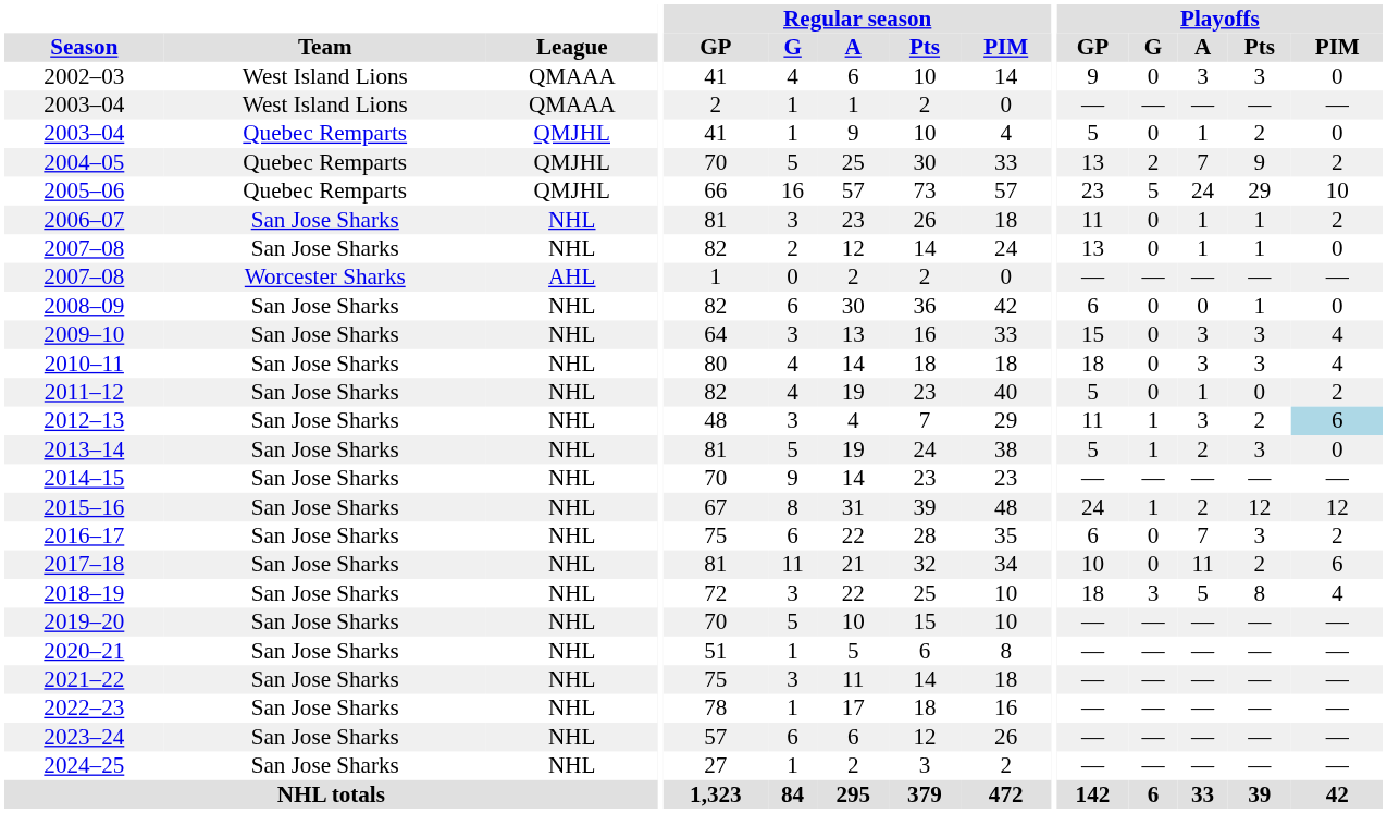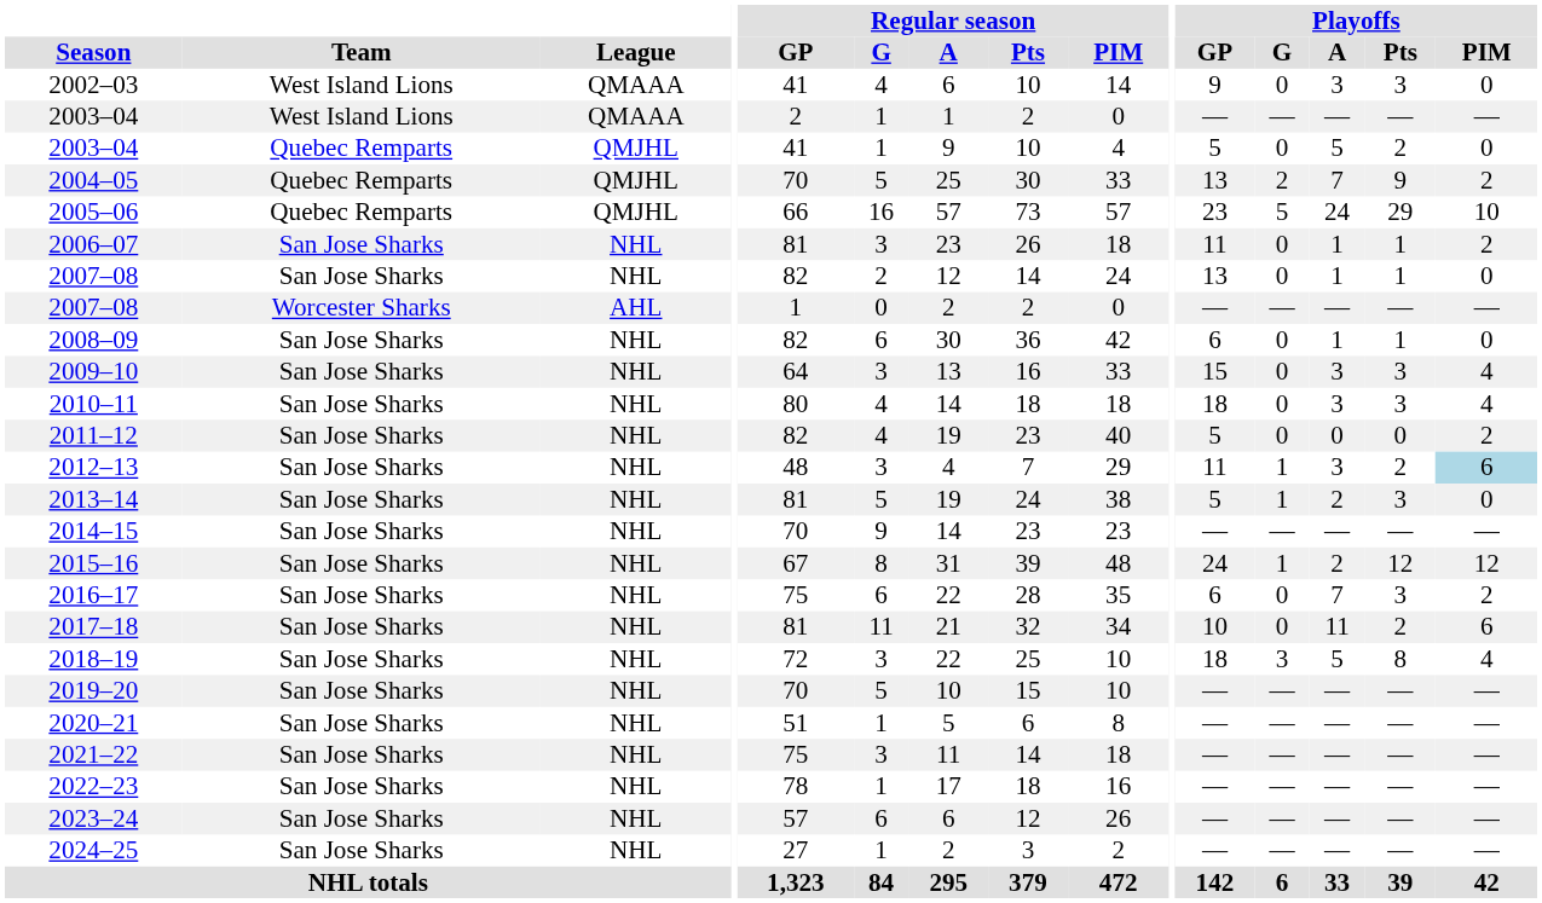2003–04 / Quebec Remparts | Playoffs / A: 1 -> 5
2008–09 | Playoffs / A: 0 -> 1
2011–12 | Playoffs / A: 1 -> 0
